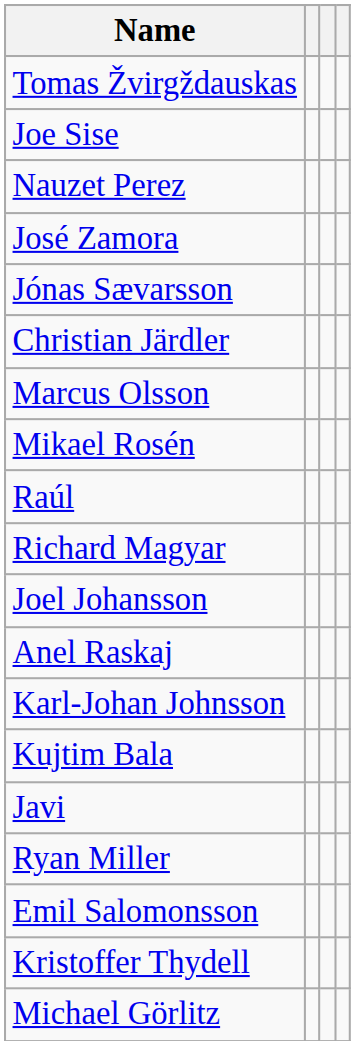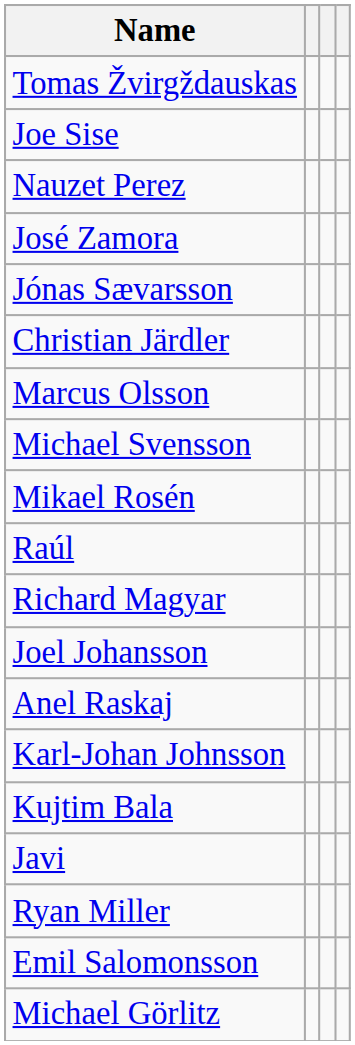+ row: Michael Svensson
- row: Kristoffer Thydell
